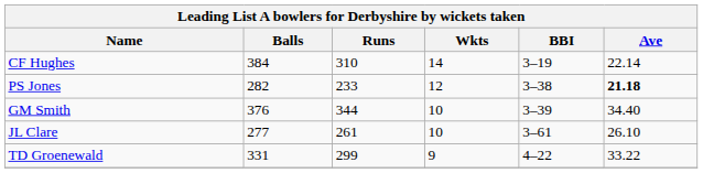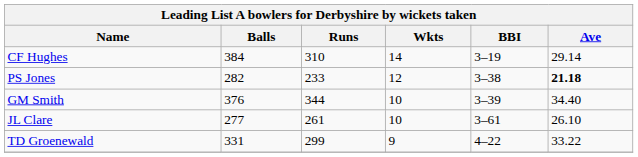CF Hughes | Ave: 22.14 -> 29.14
